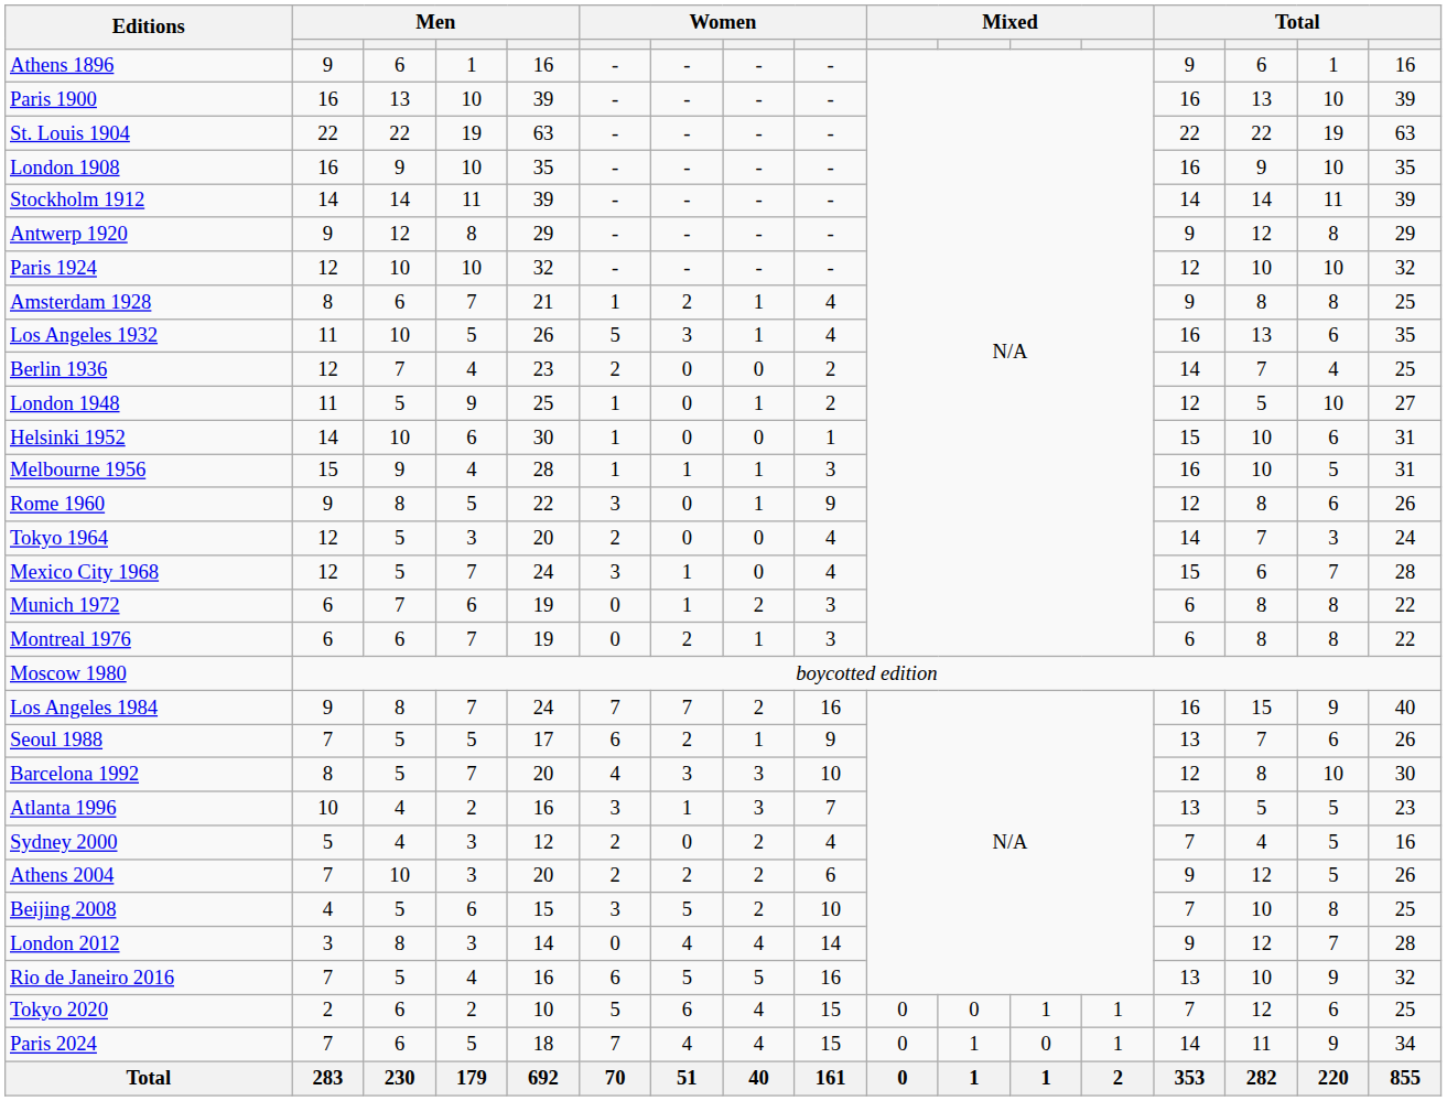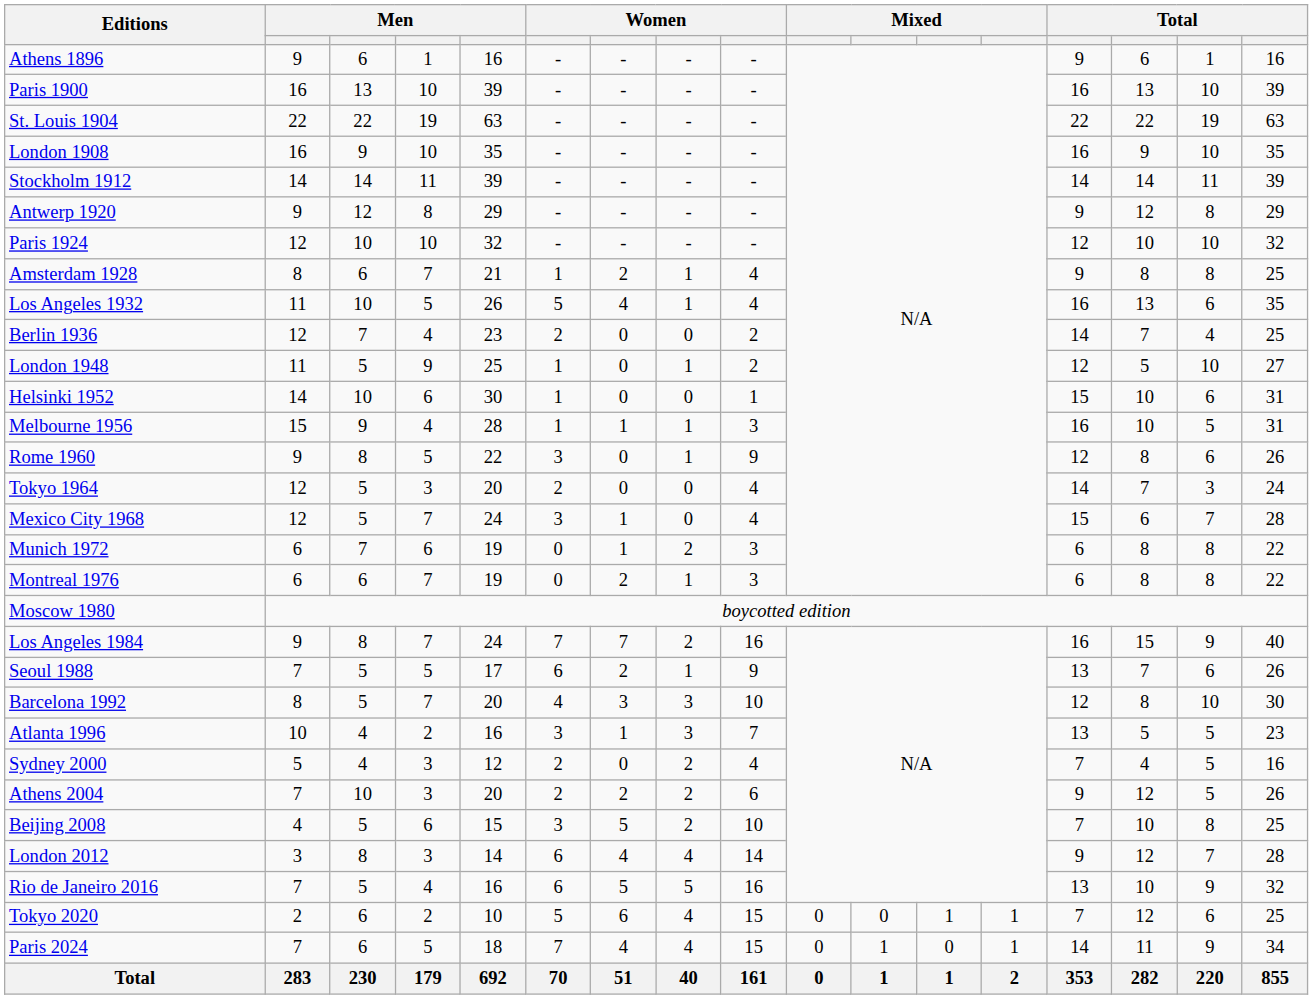Los Angeles 1932 | column 7: 3 -> 4
London 2012 | column 6: 0 -> 6
